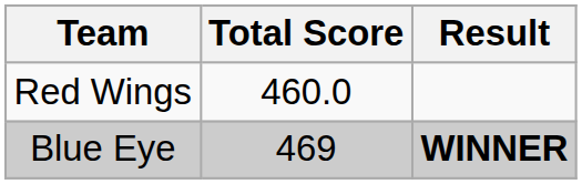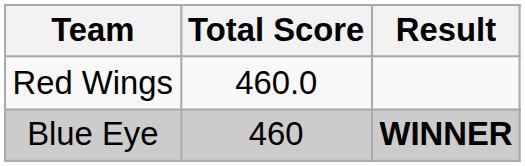Blue Eye | Total Score: 469 -> 460
